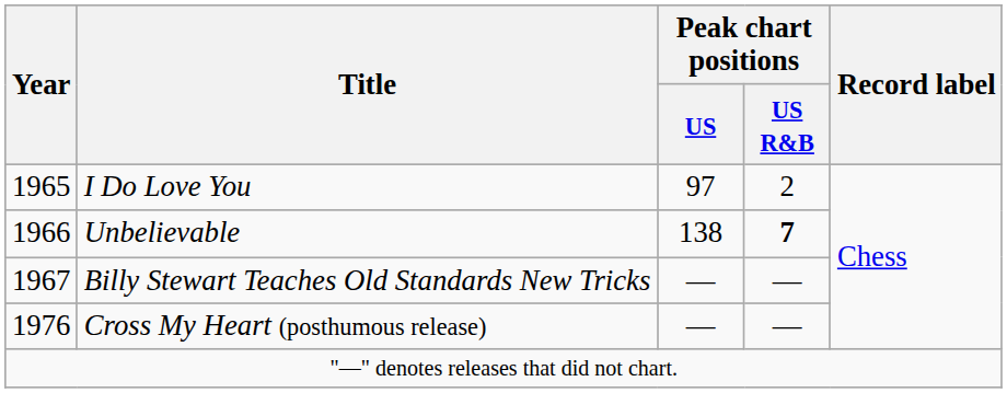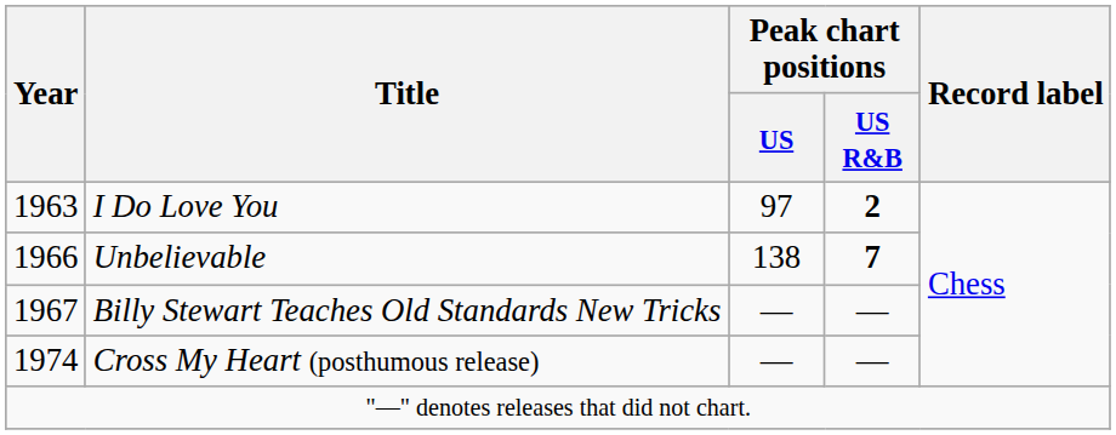I Do Love You | Year: 1965 -> 1963
I Do Love You | Peak chart positions / US R&B: normal -> bold
Cross My Heart (posthumous release) | Year: 1976 -> 1974
